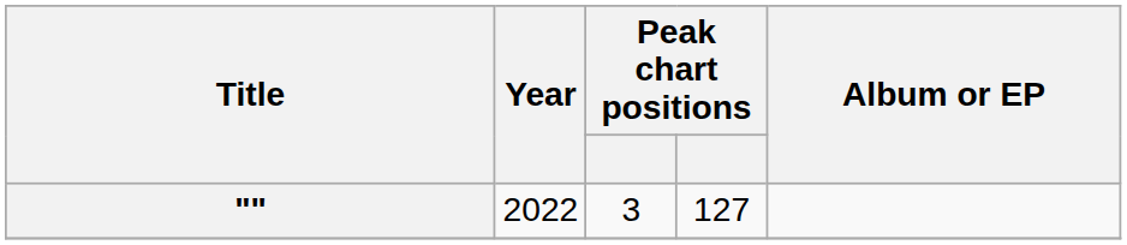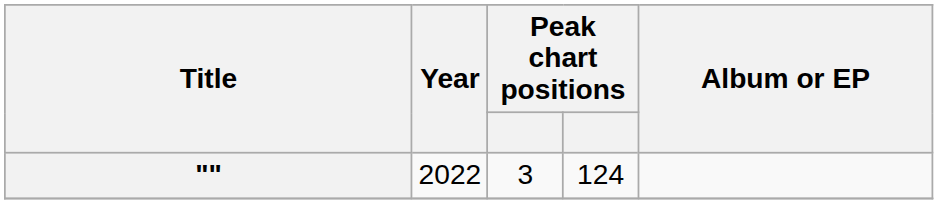"" | column 4: 127 -> 124
